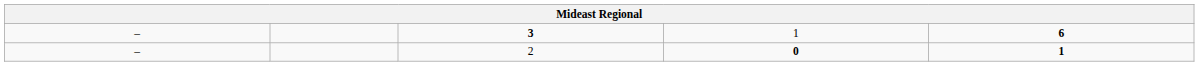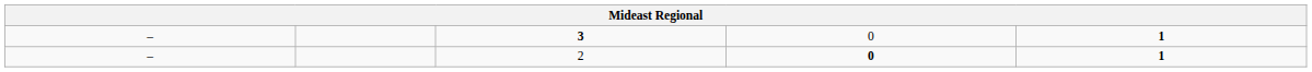3 | column 4: 1 -> 0
3 | column 5: 6 -> 1
